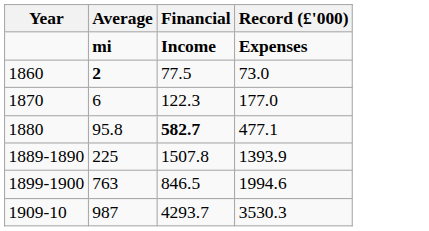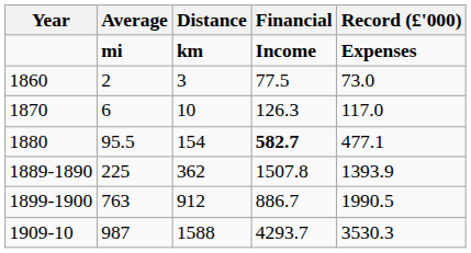+ column: Distance | km | 3 | 10 | 154 | 362 | 912 | 1588
1860 | Average: bold -> normal
1870 | Financial: 122.3 -> 126.3
1870 | Record (£'000): 177.0 -> 117.0
1880 | Average: 95.8 -> 95.5
1899-1900 | Financial: 846.5 -> 886.7
1899-1900 | Record (£'000): 1994.6 -> 1990.5
